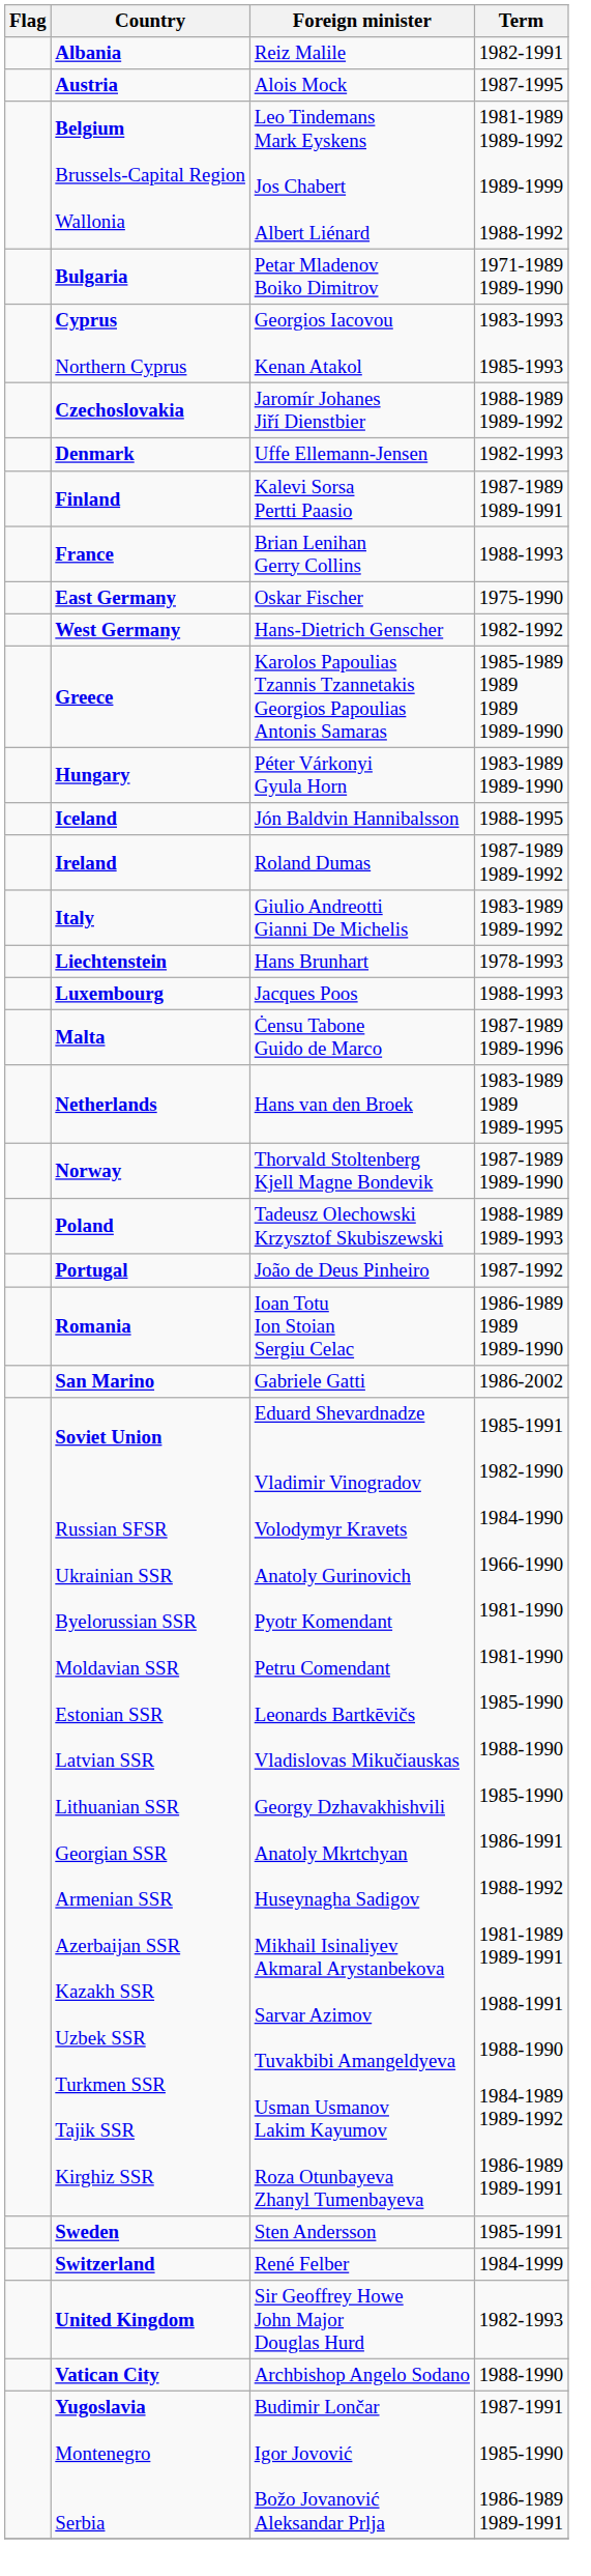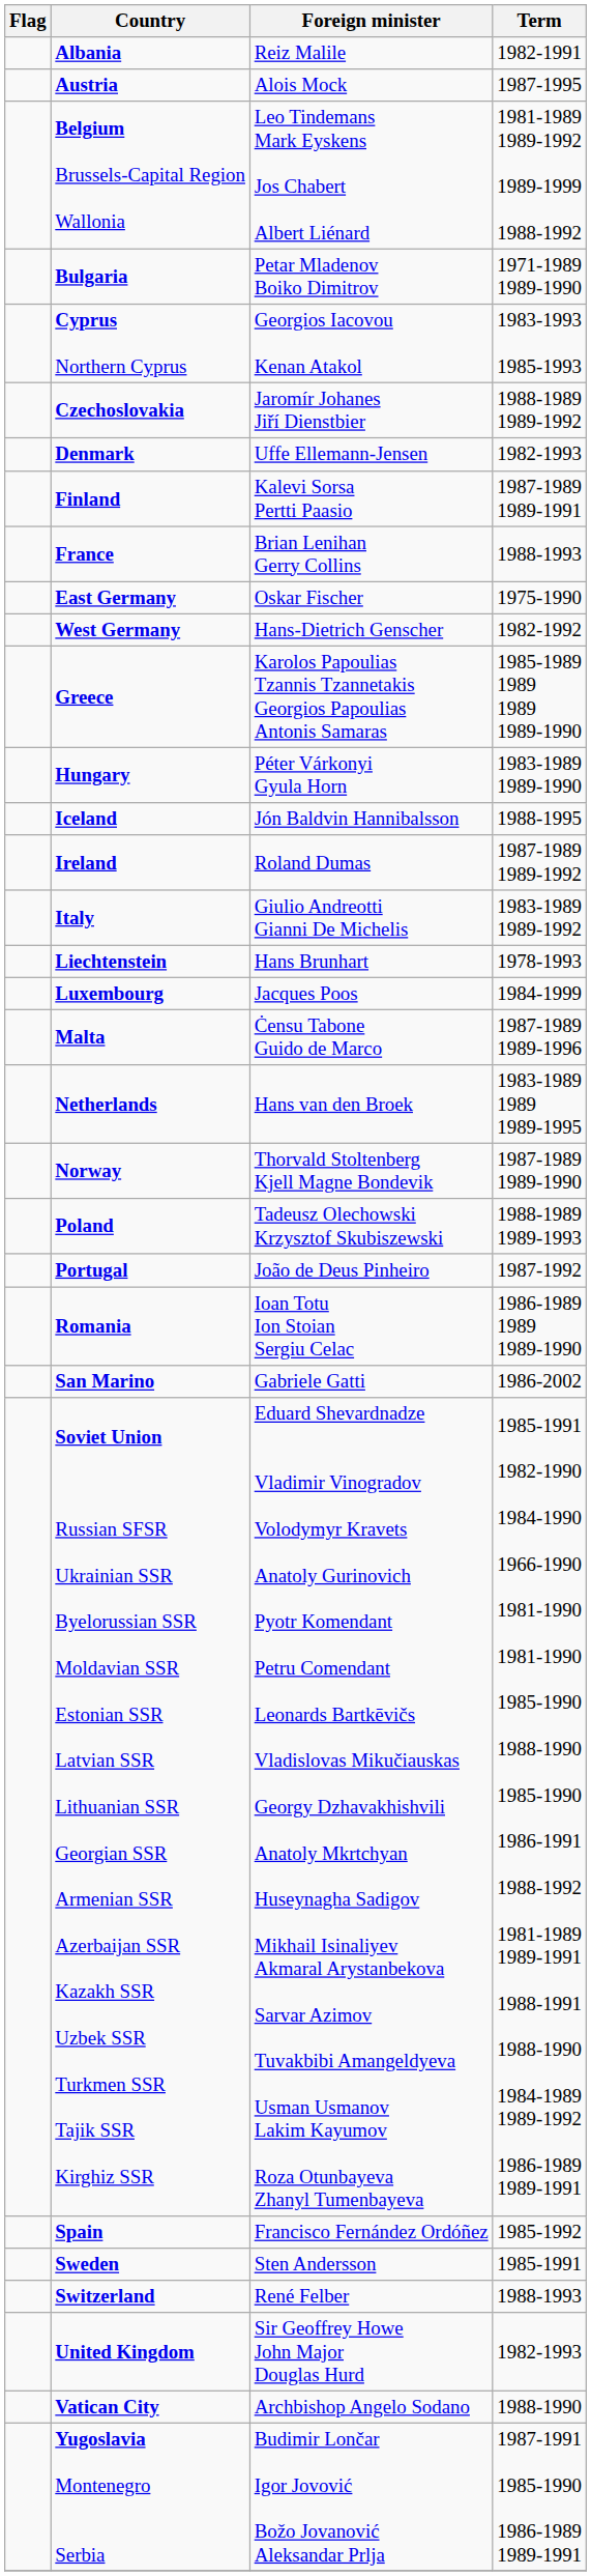Luxembourg | Term: 1988-1993 -> 1984-1999
+ row: Spain | Francisco Fernández Ordóñez | 1985-1992
Switzerland | Term: 1984-1999 -> 1988-1993
